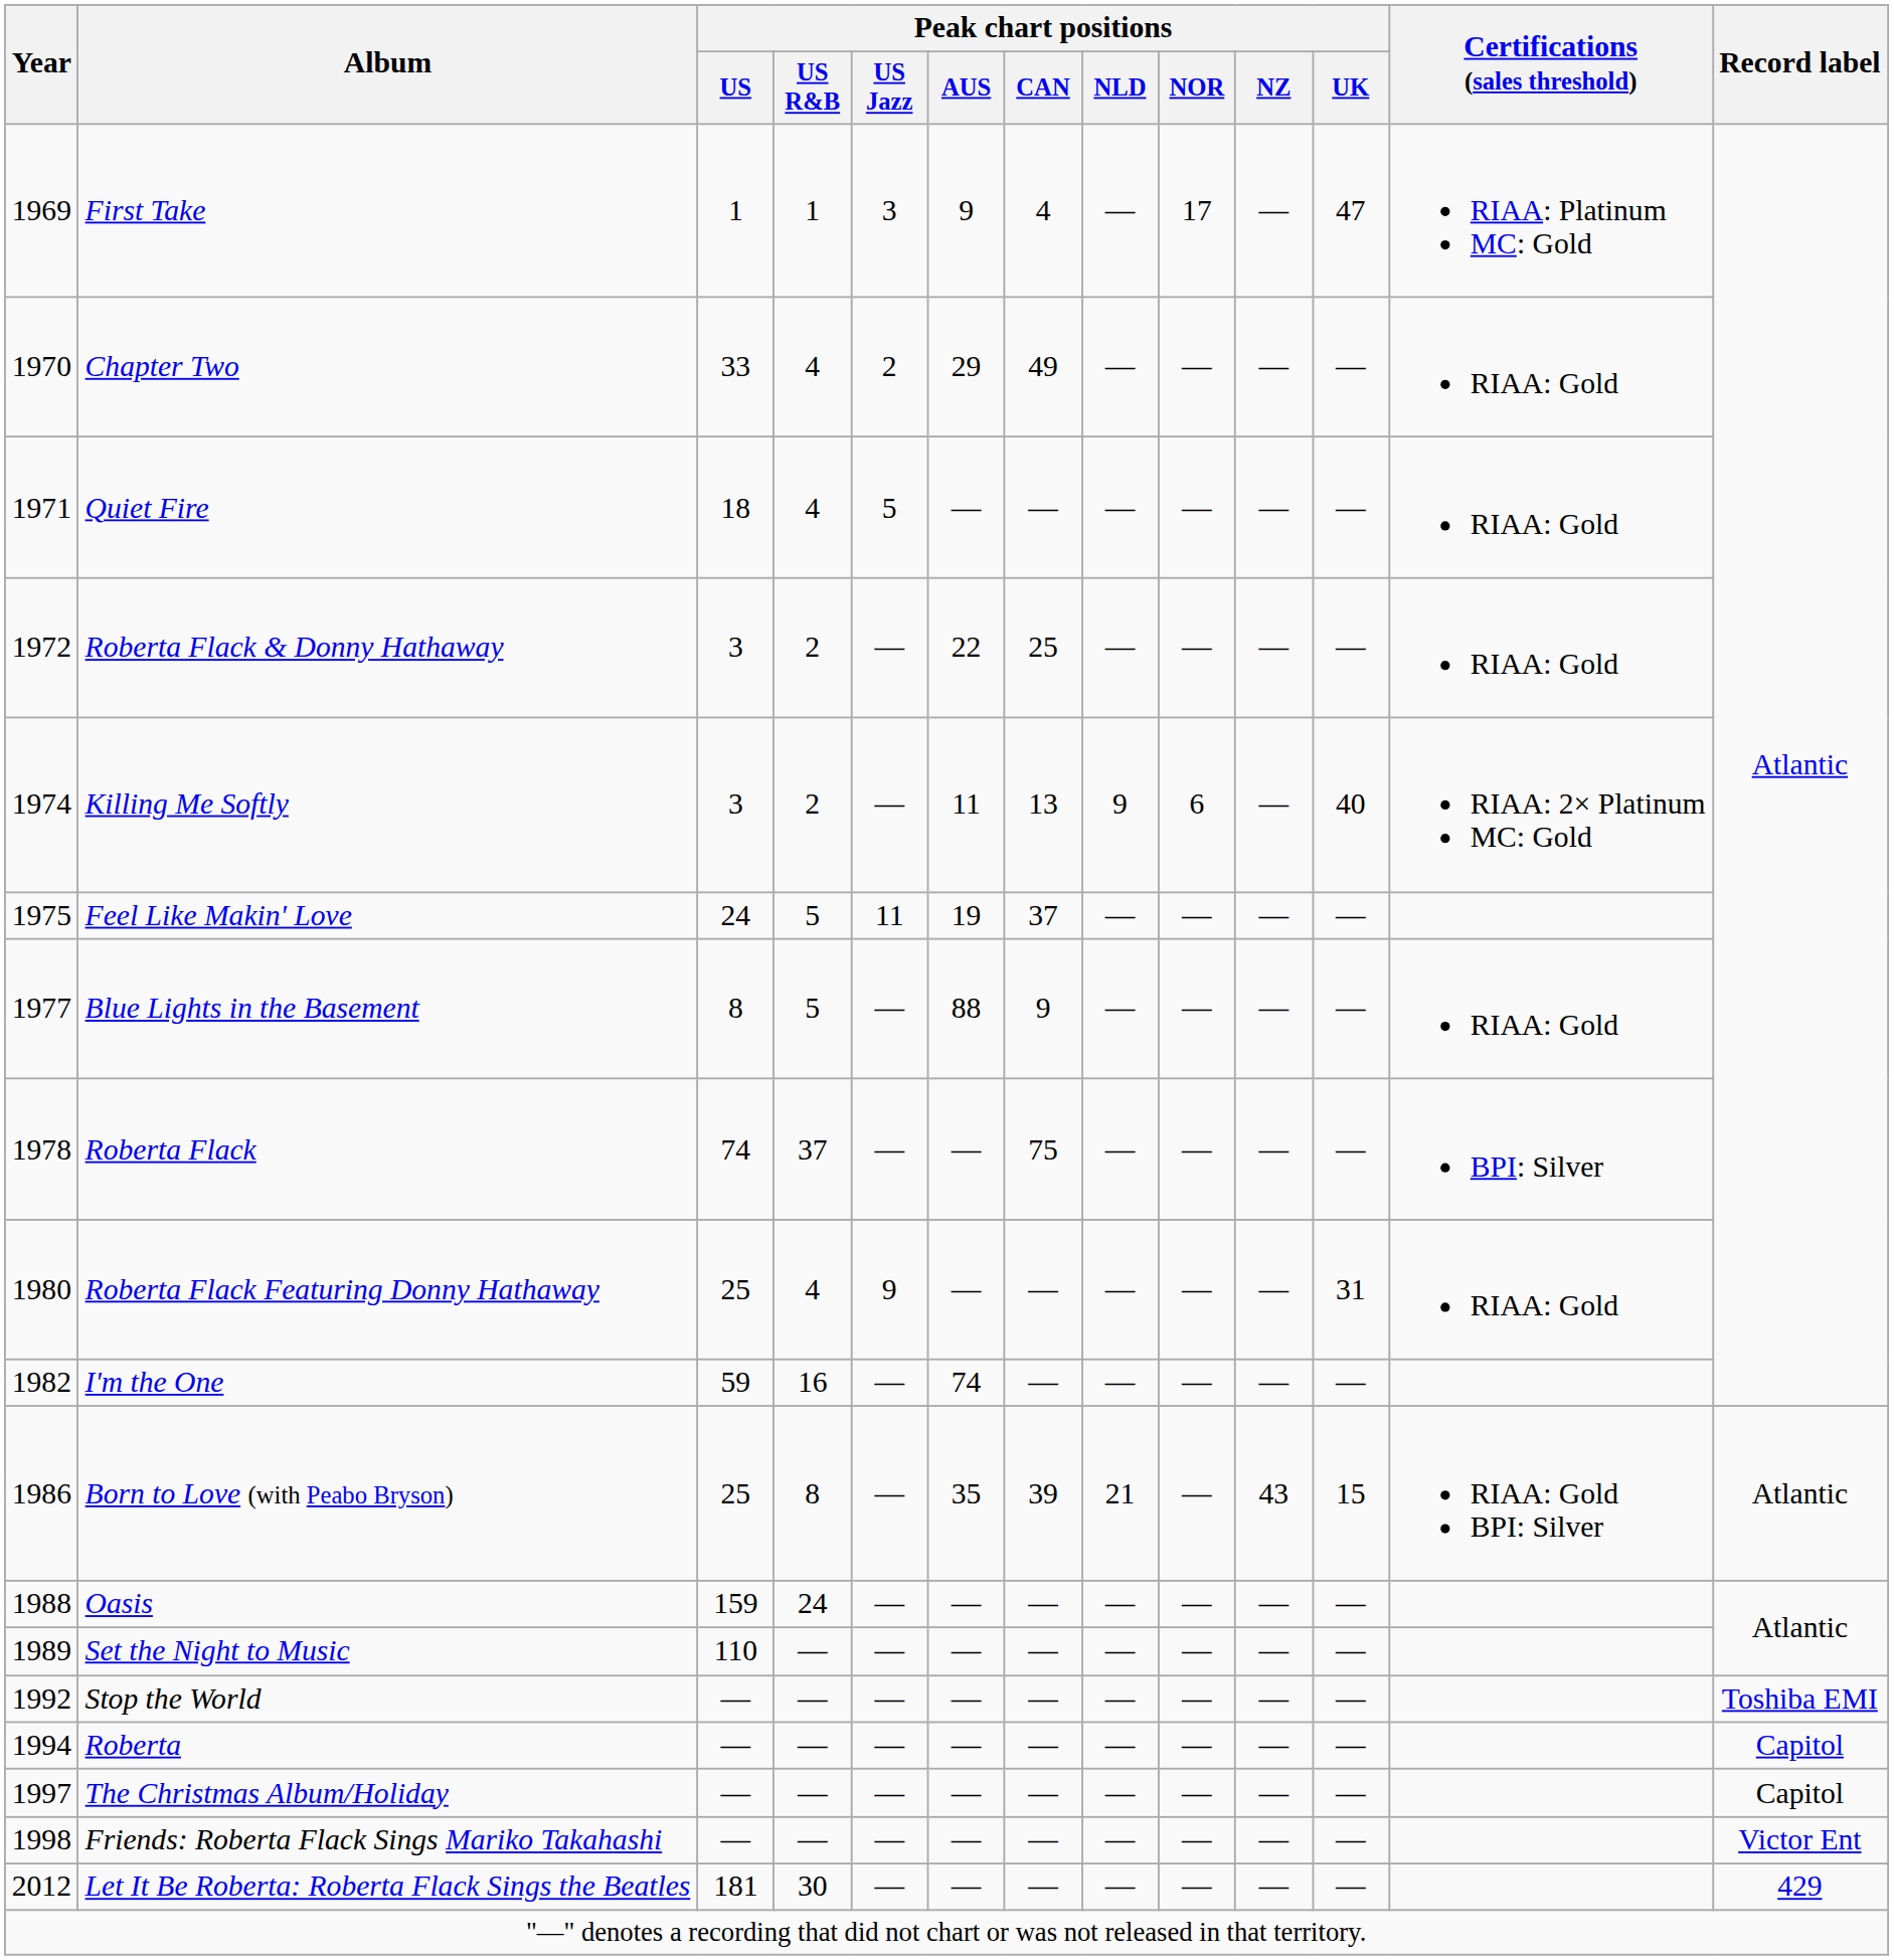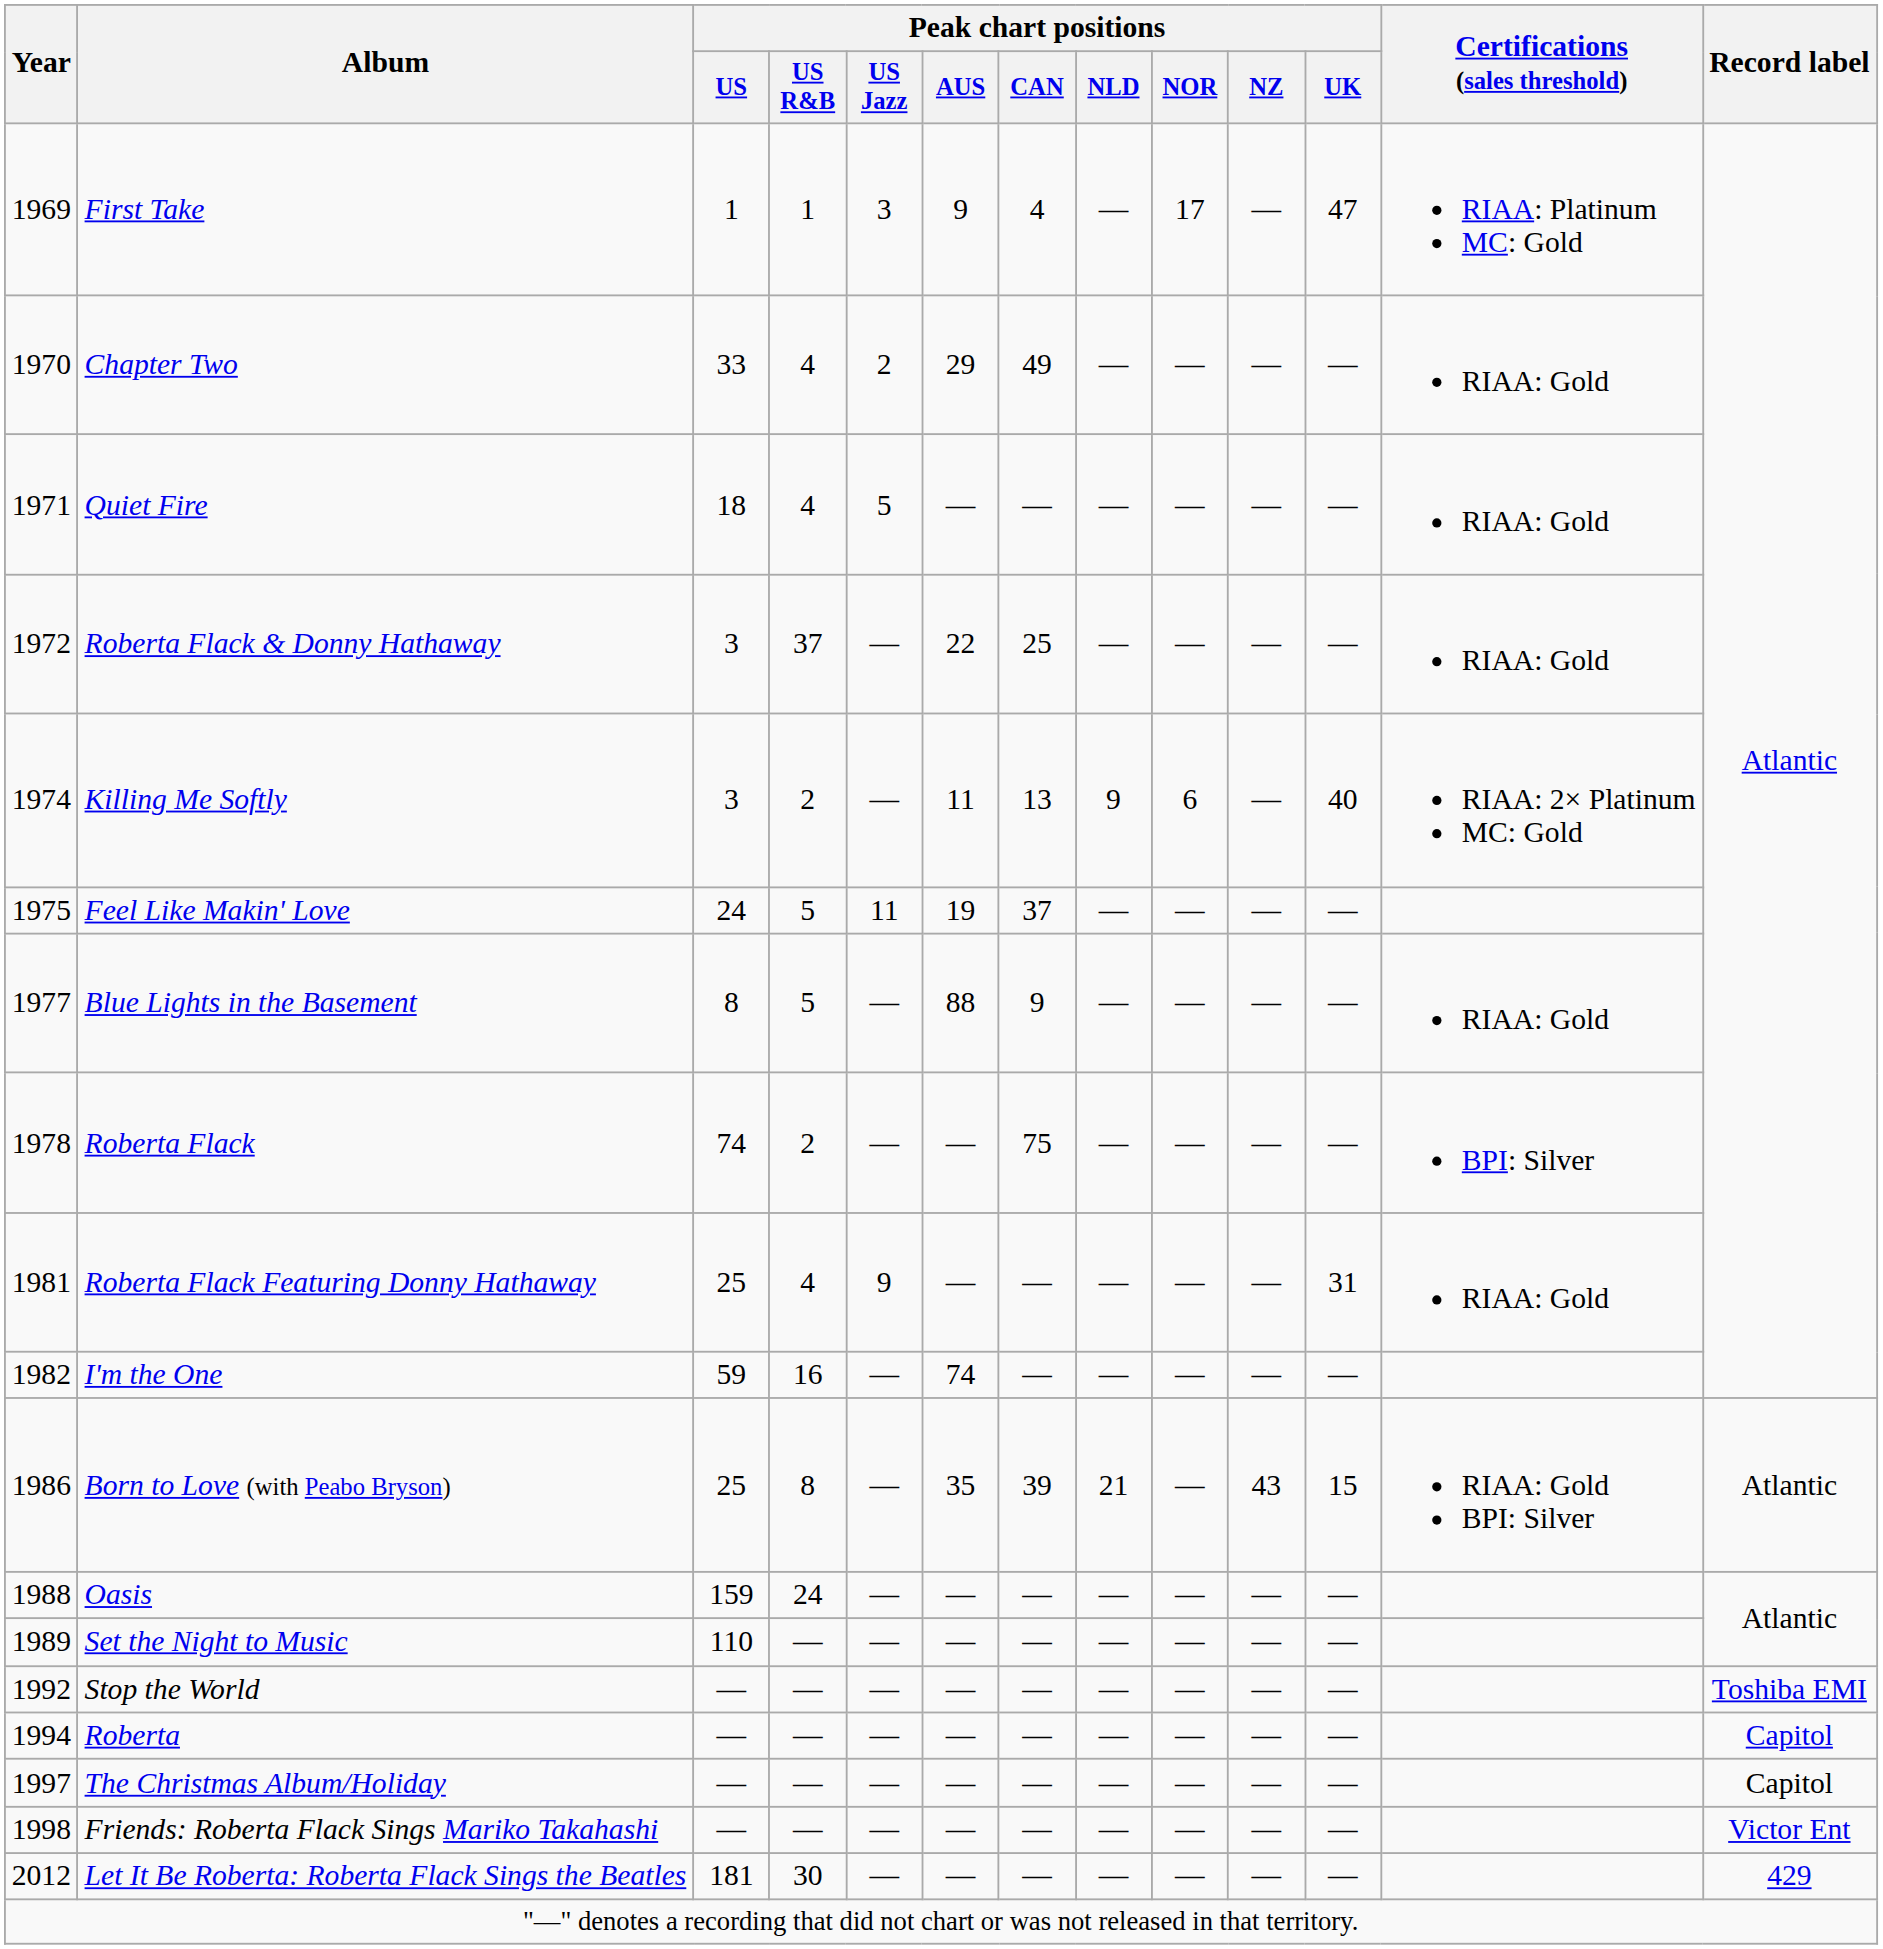Roberta Flack & Donny Hathaway | Peak chart positions / US R&B: 2 -> 37
Roberta Flack | Peak chart positions / US R&B: 37 -> 2
Roberta Flack Featuring Donny Hathaway | Year: 1980 -> 1981
